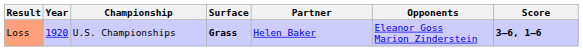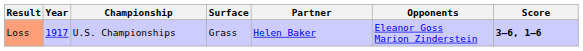Loss | Year: 1920 -> 1917
Loss | Surface: bold -> normal
